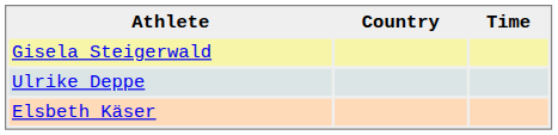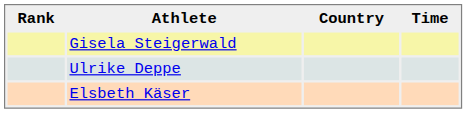+ column: Rank
